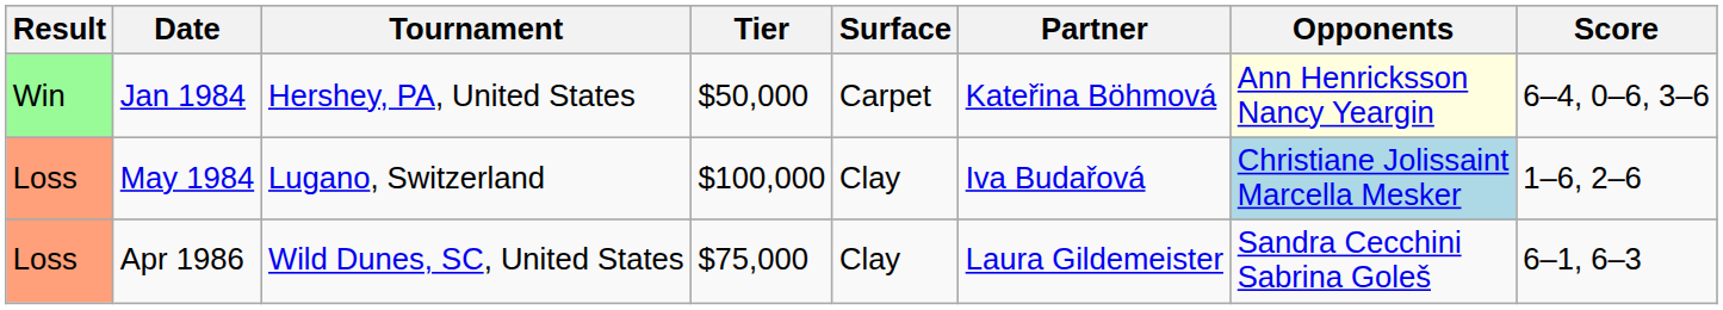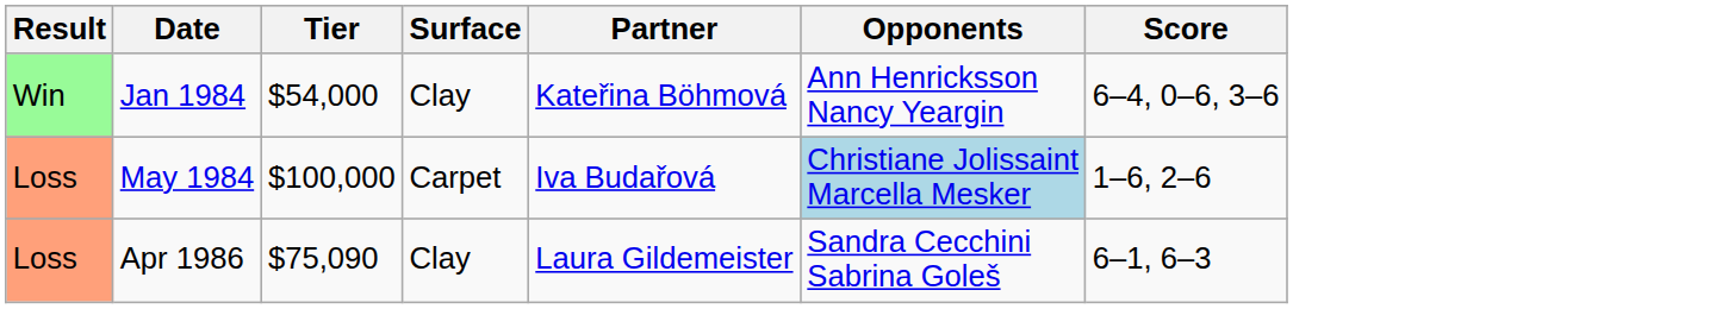- column: Tournament | Hershey, PA, United States | Lugano, Switzerland | Wild Dunes, SC, United States
Jan 1984 | Tier: $50,000 -> $54,000
Jan 1984 | Surface: Carpet -> Clay
Jan 1984 | Opponents: lightyellow background -> no background
May 1984 | Surface: Clay -> Carpet
Apr 1986 | Tier: $75,000 -> $75,090
